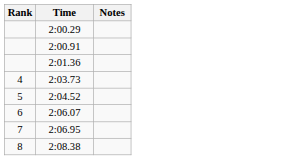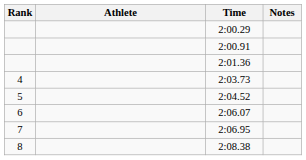+ column: Athlete
